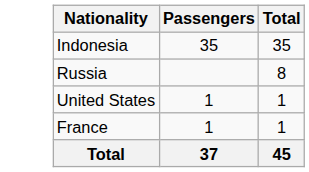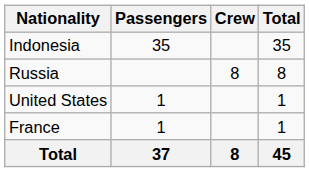+ column: Crew | 8 | 8
